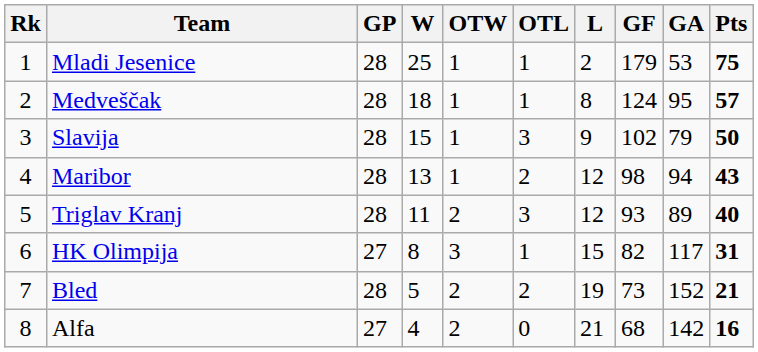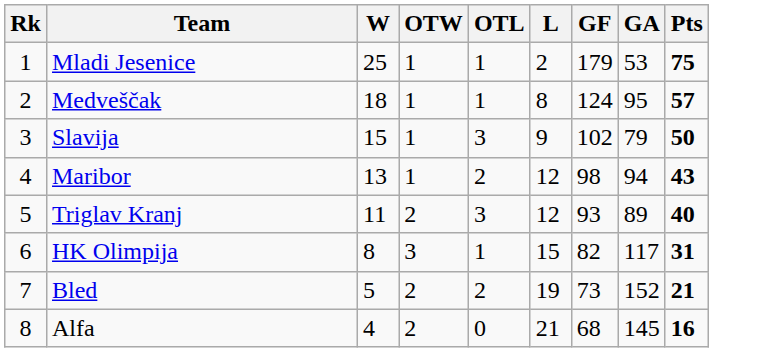- column: GP | 28 | 28 | 28 | 28 | 28 | 27 | 28 | 27
Alfa | GA: 142 -> 145
